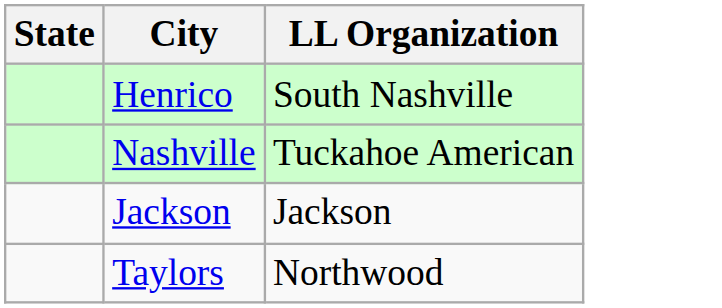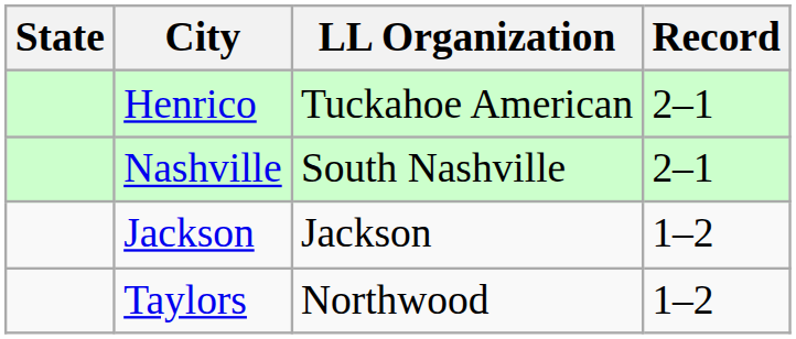+ column: Record | 2–1 | 2–1 | 1–2 | 1–2
Henrico | LL Organization: South Nashville -> Tuckahoe American
Nashville | LL Organization: Tuckahoe American -> South Nashville
